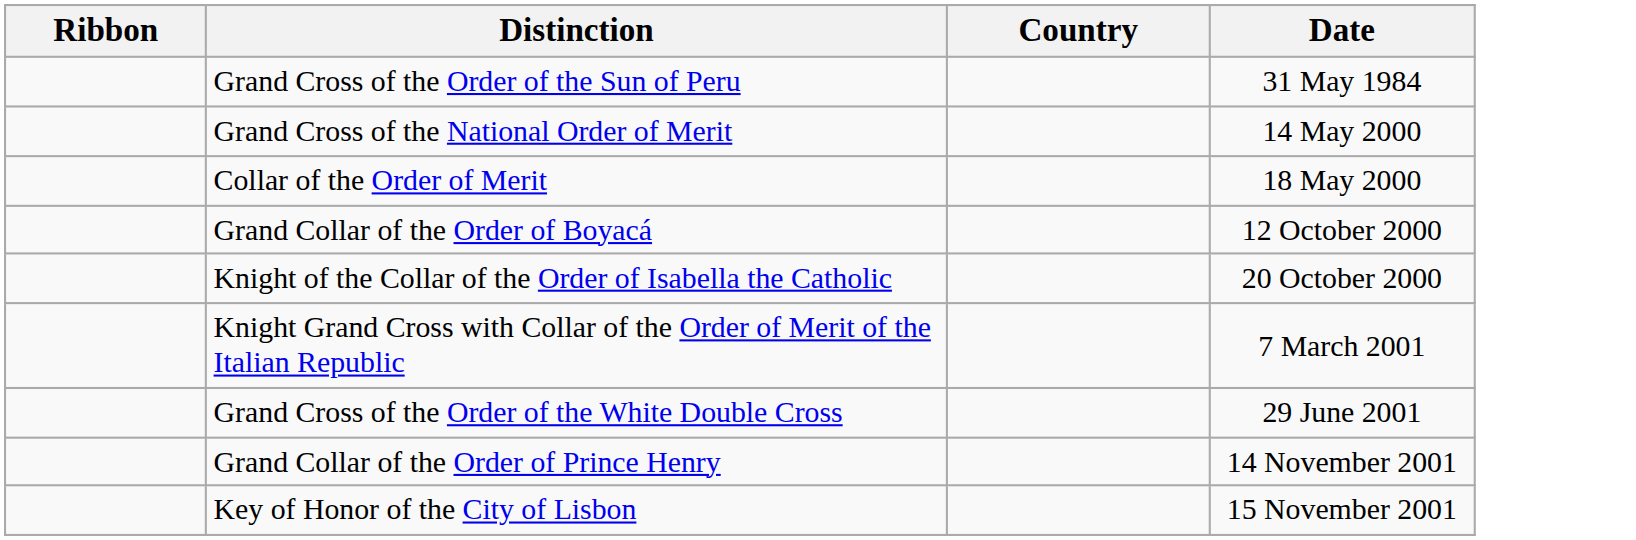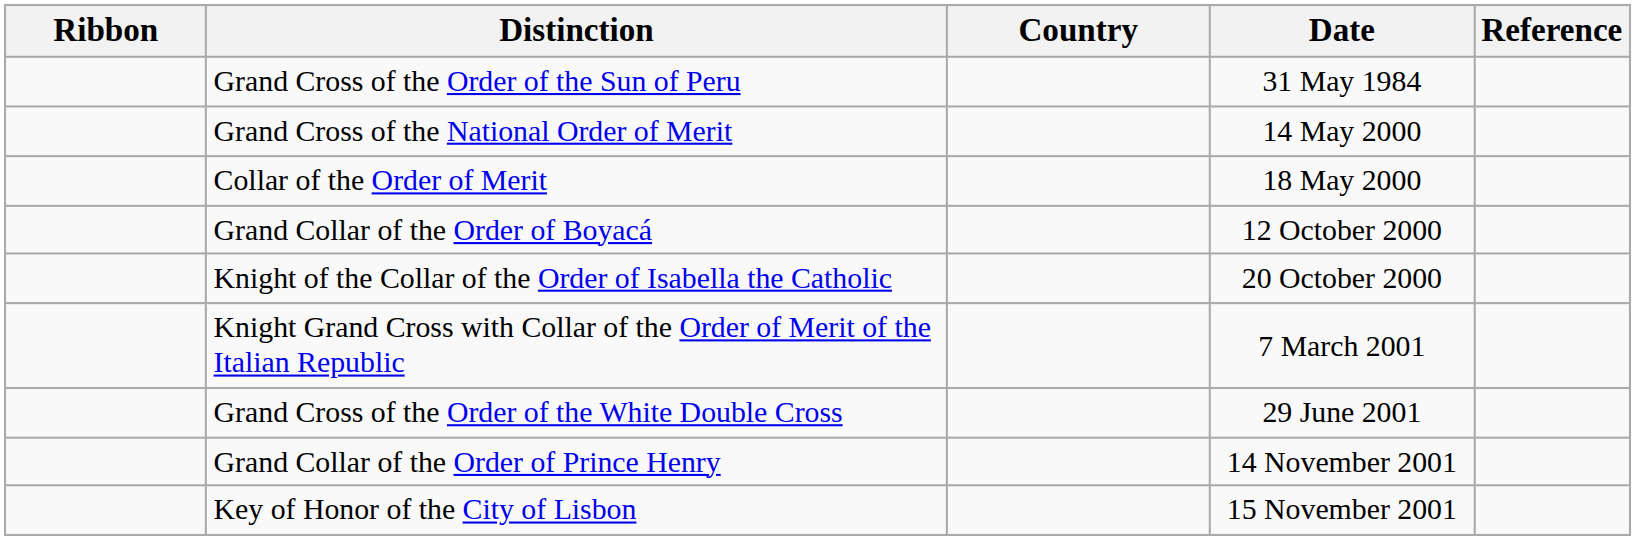+ column: Reference
